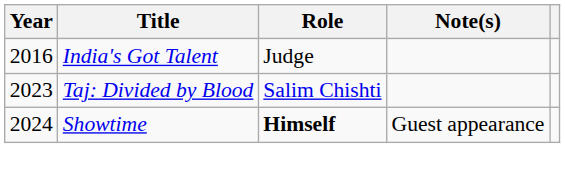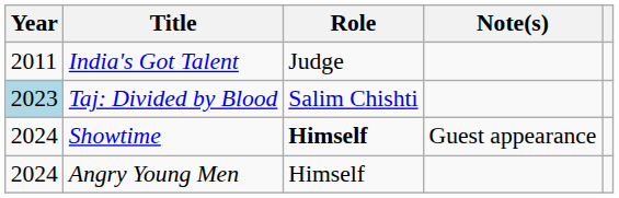India's Got Talent | Year: 2016 -> 2011
Taj: Divided by Blood | Year: no background -> lightblue background
+ row: 2024 | Angry Young Men | Himself
